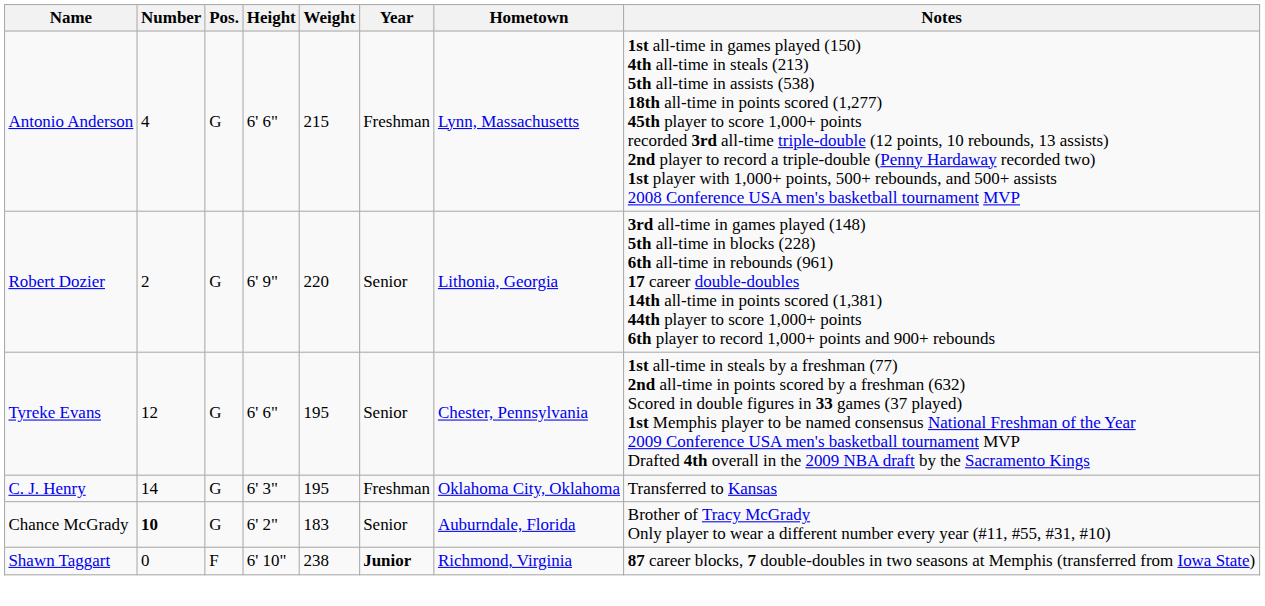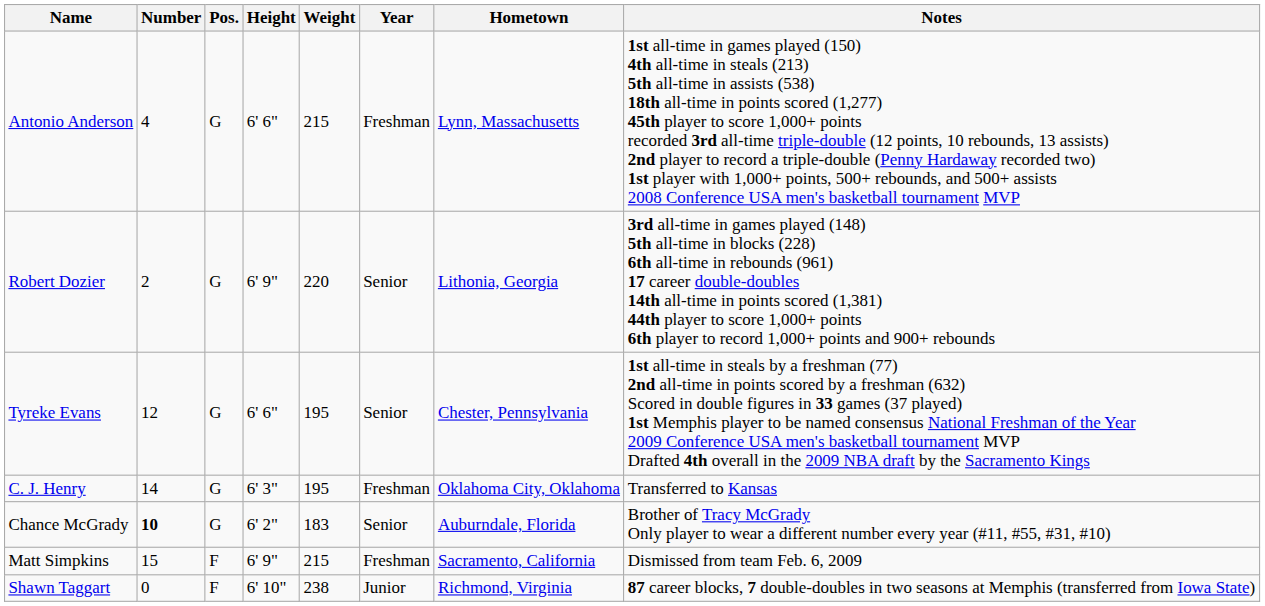+ row: Matt Simpkins | 15 | F | 6' 9" | 215 | Freshman | Sacramento, California | Dismissed from team Feb. 6, 2009
Shawn Taggart | Year: bold -> normal
